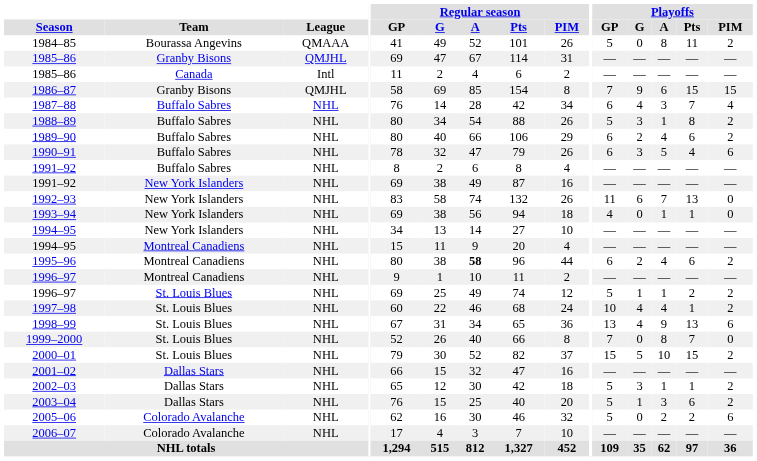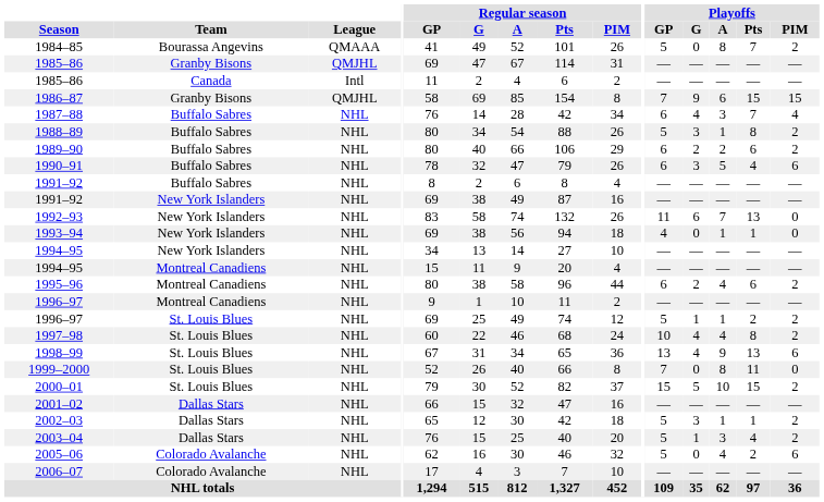1984–85 | Playoffs / Pts: 11 -> 7
1989–90 | Playoffs / A: 4 -> 2
1995–96 | Regular season / A: bold -> normal
1997–98 | Playoffs / Pts: 1 -> 8
1999–2000 | Playoffs / Pts: 7 -> 11
2003–04 | Playoffs / Pts: 6 -> 4
2005–06 | Playoffs / A: 2 -> 4
